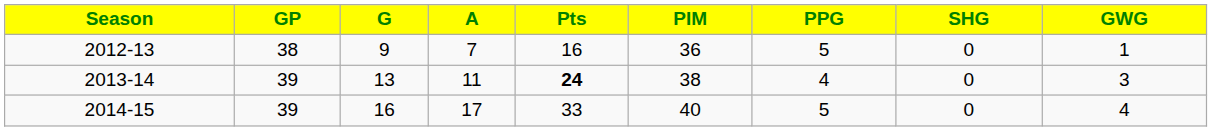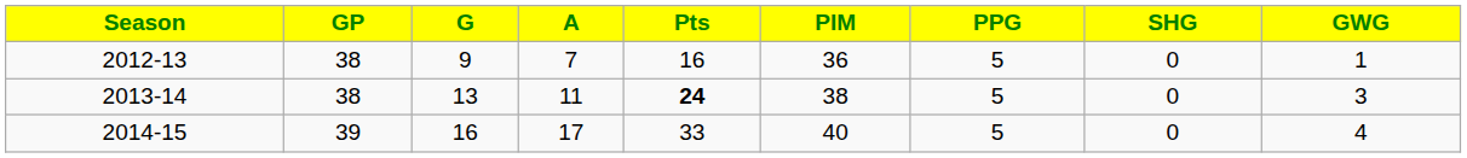2013-14 | GP: 39 -> 38
2013-14 | PPG: 4 -> 5
